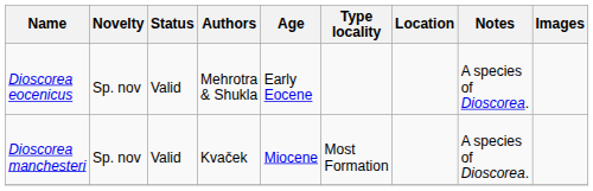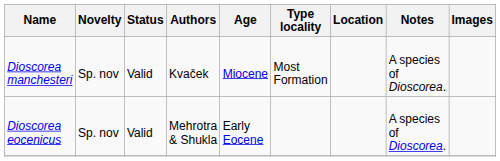rows swapped: Dioscorea eocenicus <-> Dioscorea manchesteri
